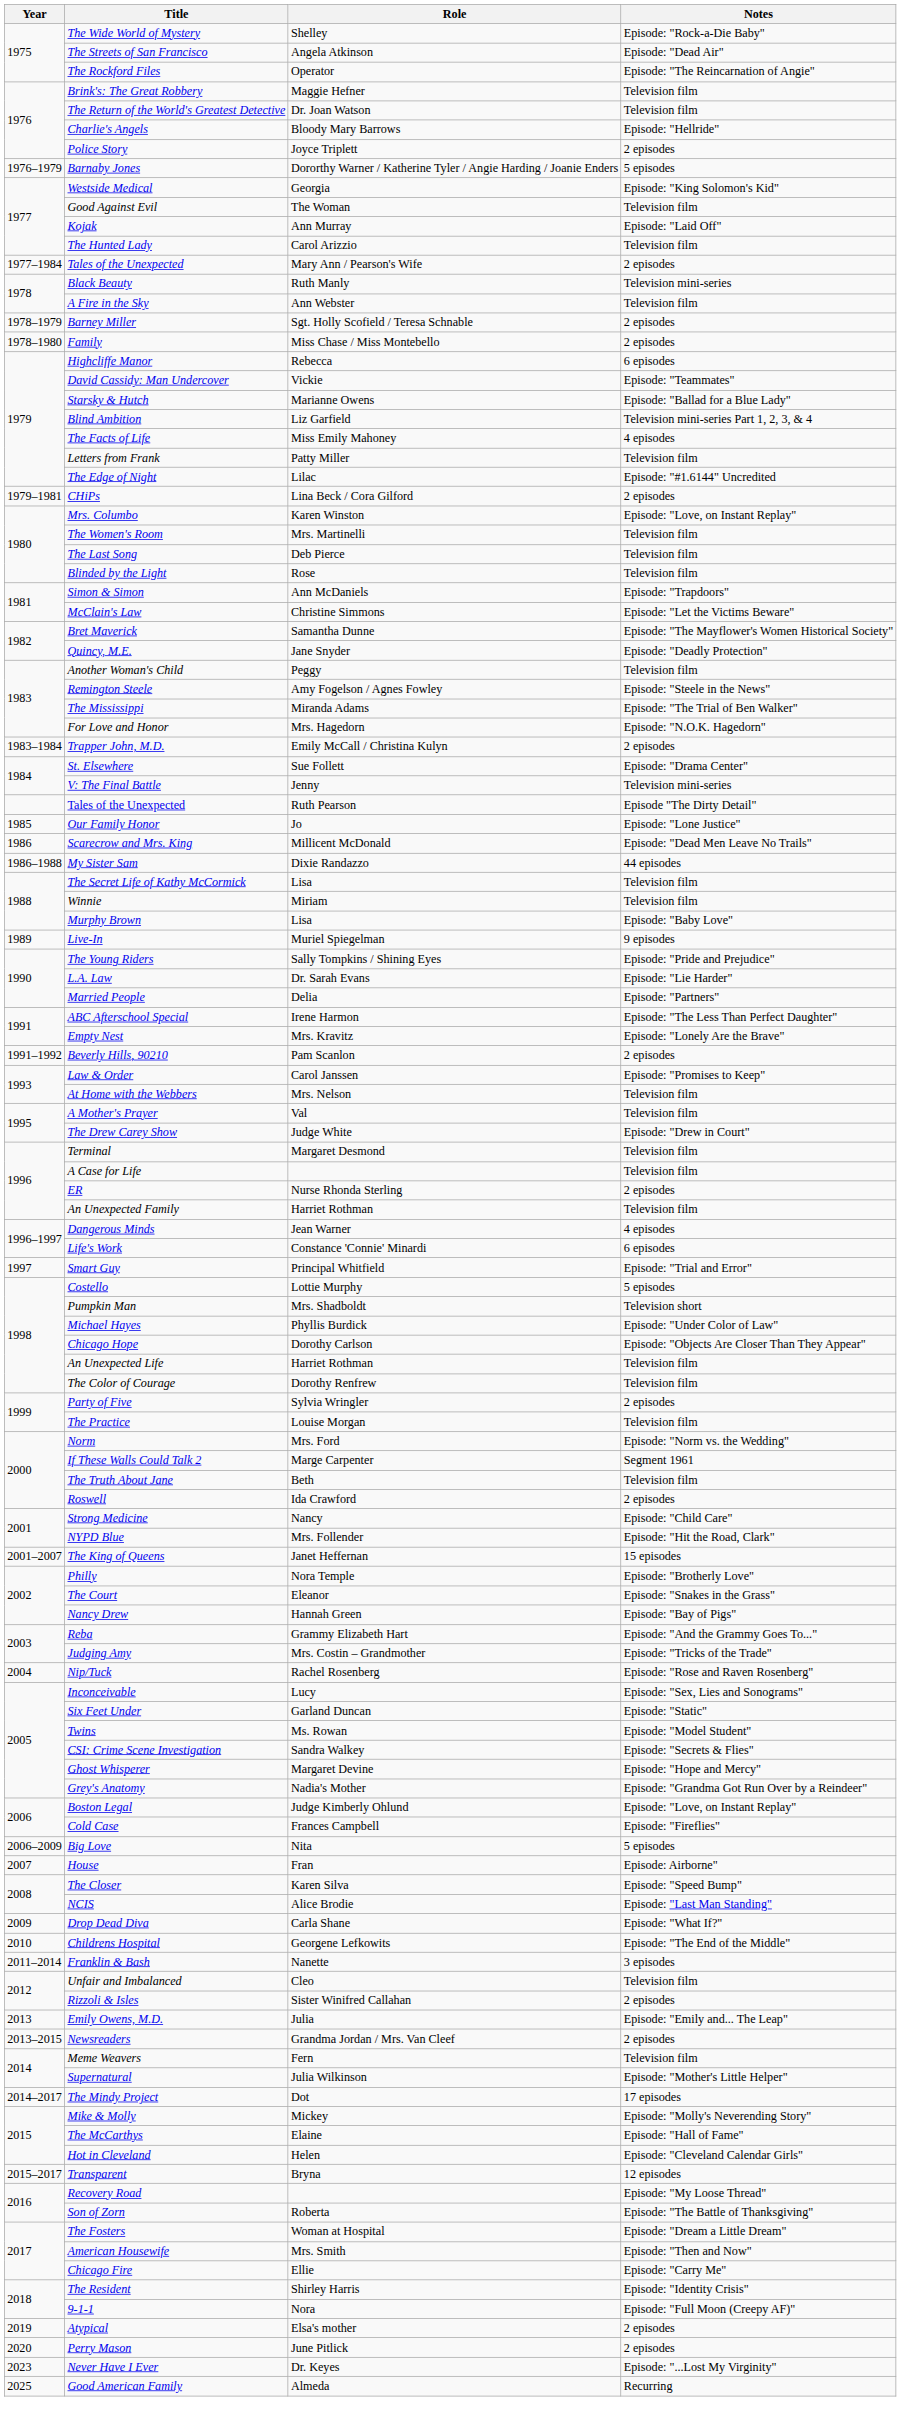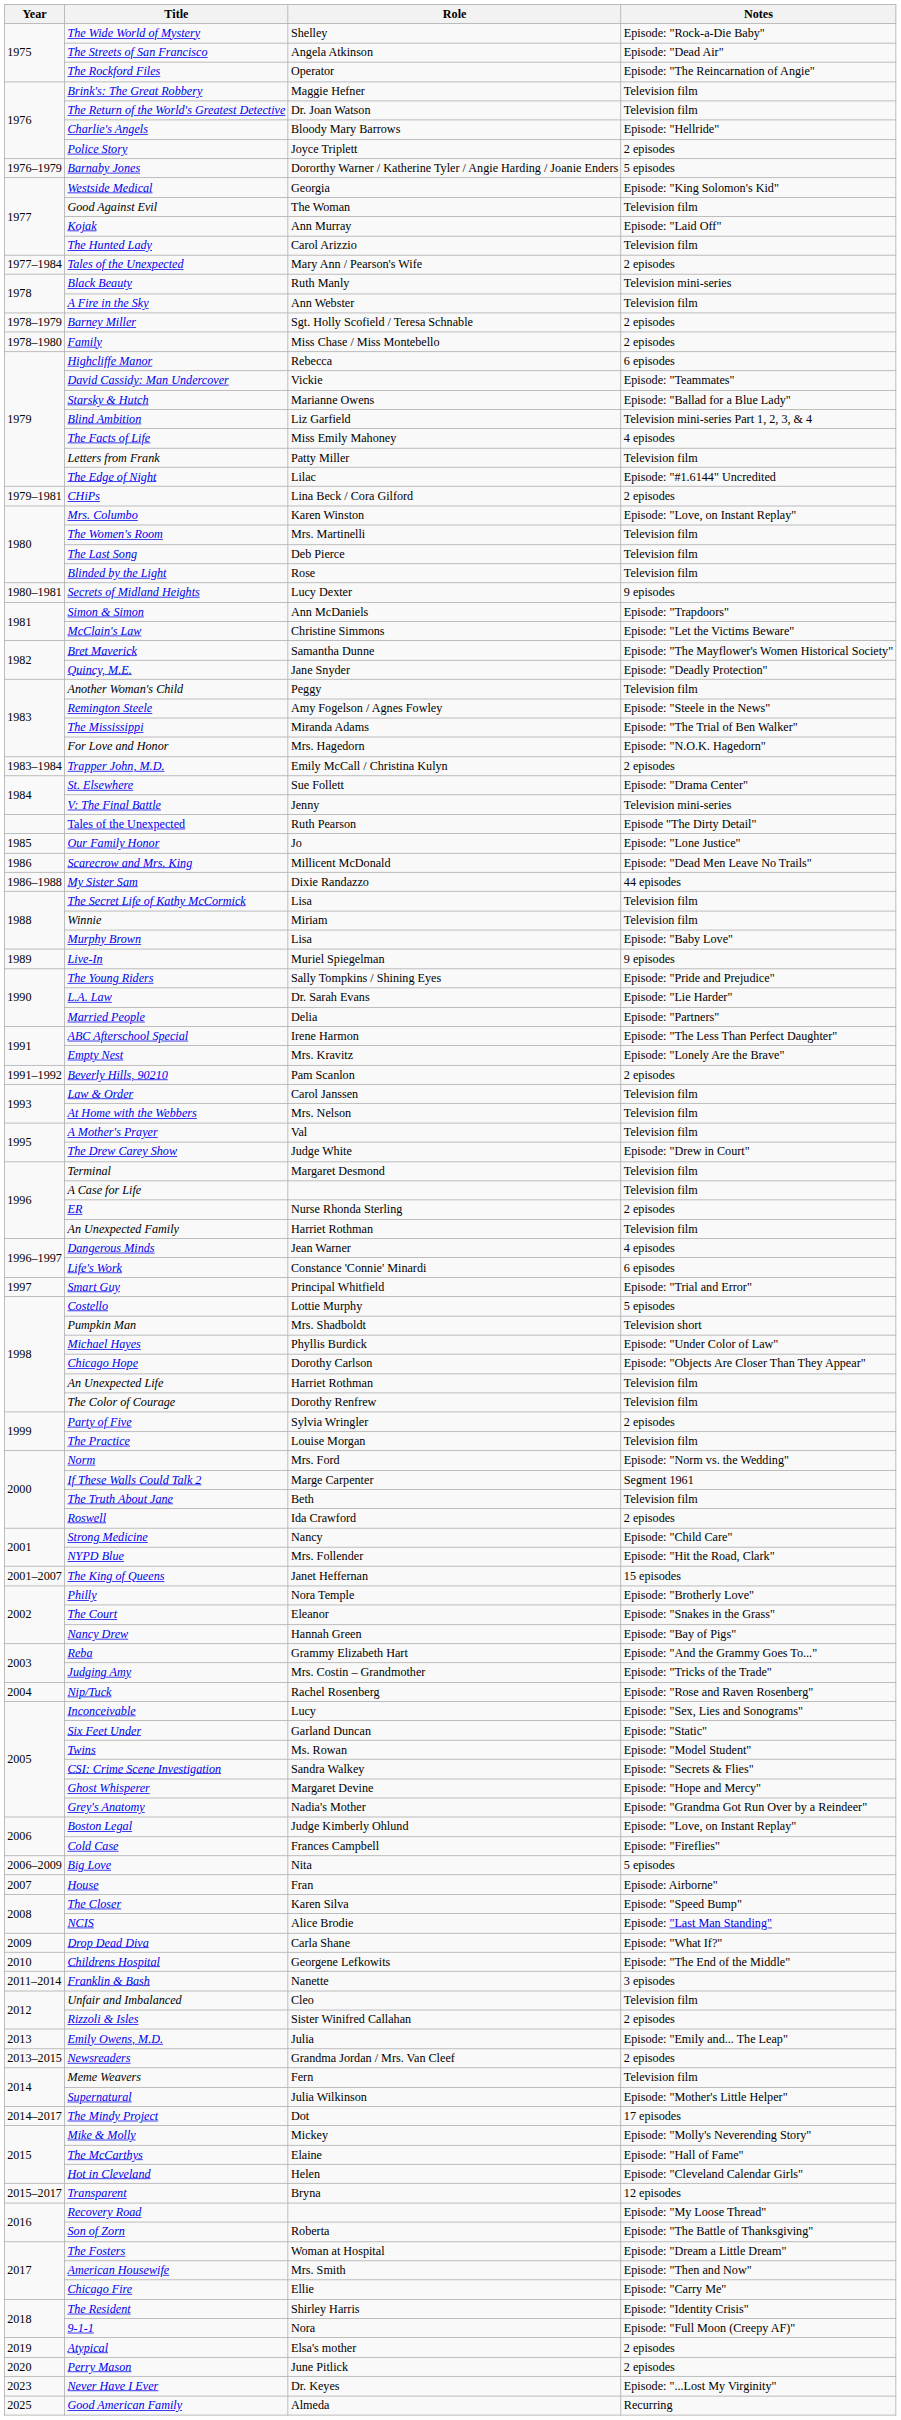+ row: 1980–1981 | Secrets of Midland Heights | Lucy Dexter | 9 episodes
Law & Order | Notes: Episode: "Promises to Keep" -> Television film
